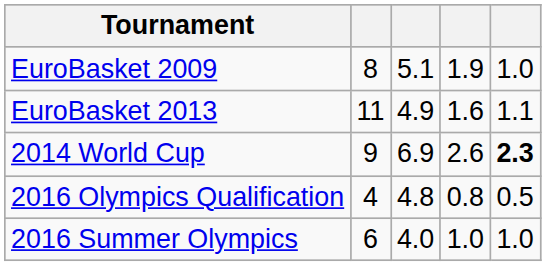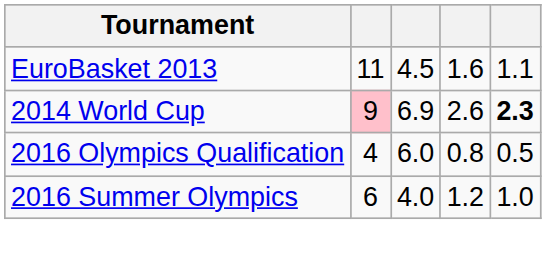- row: EuroBasket 2009 | 8 | 5.1 | 1.9 | 1.0
EuroBasket 2013 | column 3: 4.9 -> 4.5
2014 World Cup | column 2: no background -> pink background
2016 Olympics Qualification | column 3: 4.8 -> 6.0
2016 Summer Olympics | column 4: 1.0 -> 1.2
